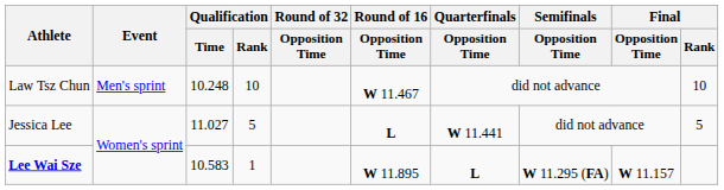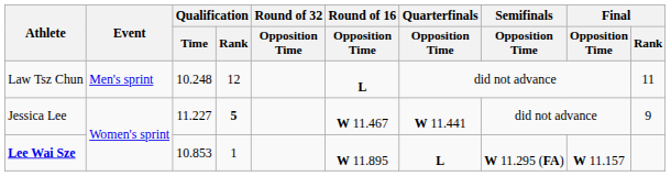Law Tsz Chun | Qualification / Rank: 10 -> 12
Law Tsz Chun | Round of 16 / Opposition Time: W 11.467 -> L
Law Tsz Chun | Final / Rank: 10 -> 11
Jessica Lee | Qualification / Time: 11.027 -> 11.227
Jessica Lee | Qualification / Rank: normal -> bold
Jessica Lee | Round of 16 / Opposition Time: L -> W 11.467
Jessica Lee | Final / Rank: 5 -> 9
Lee Wai Sze | Qualification / Time: 10.583 -> 10.853
